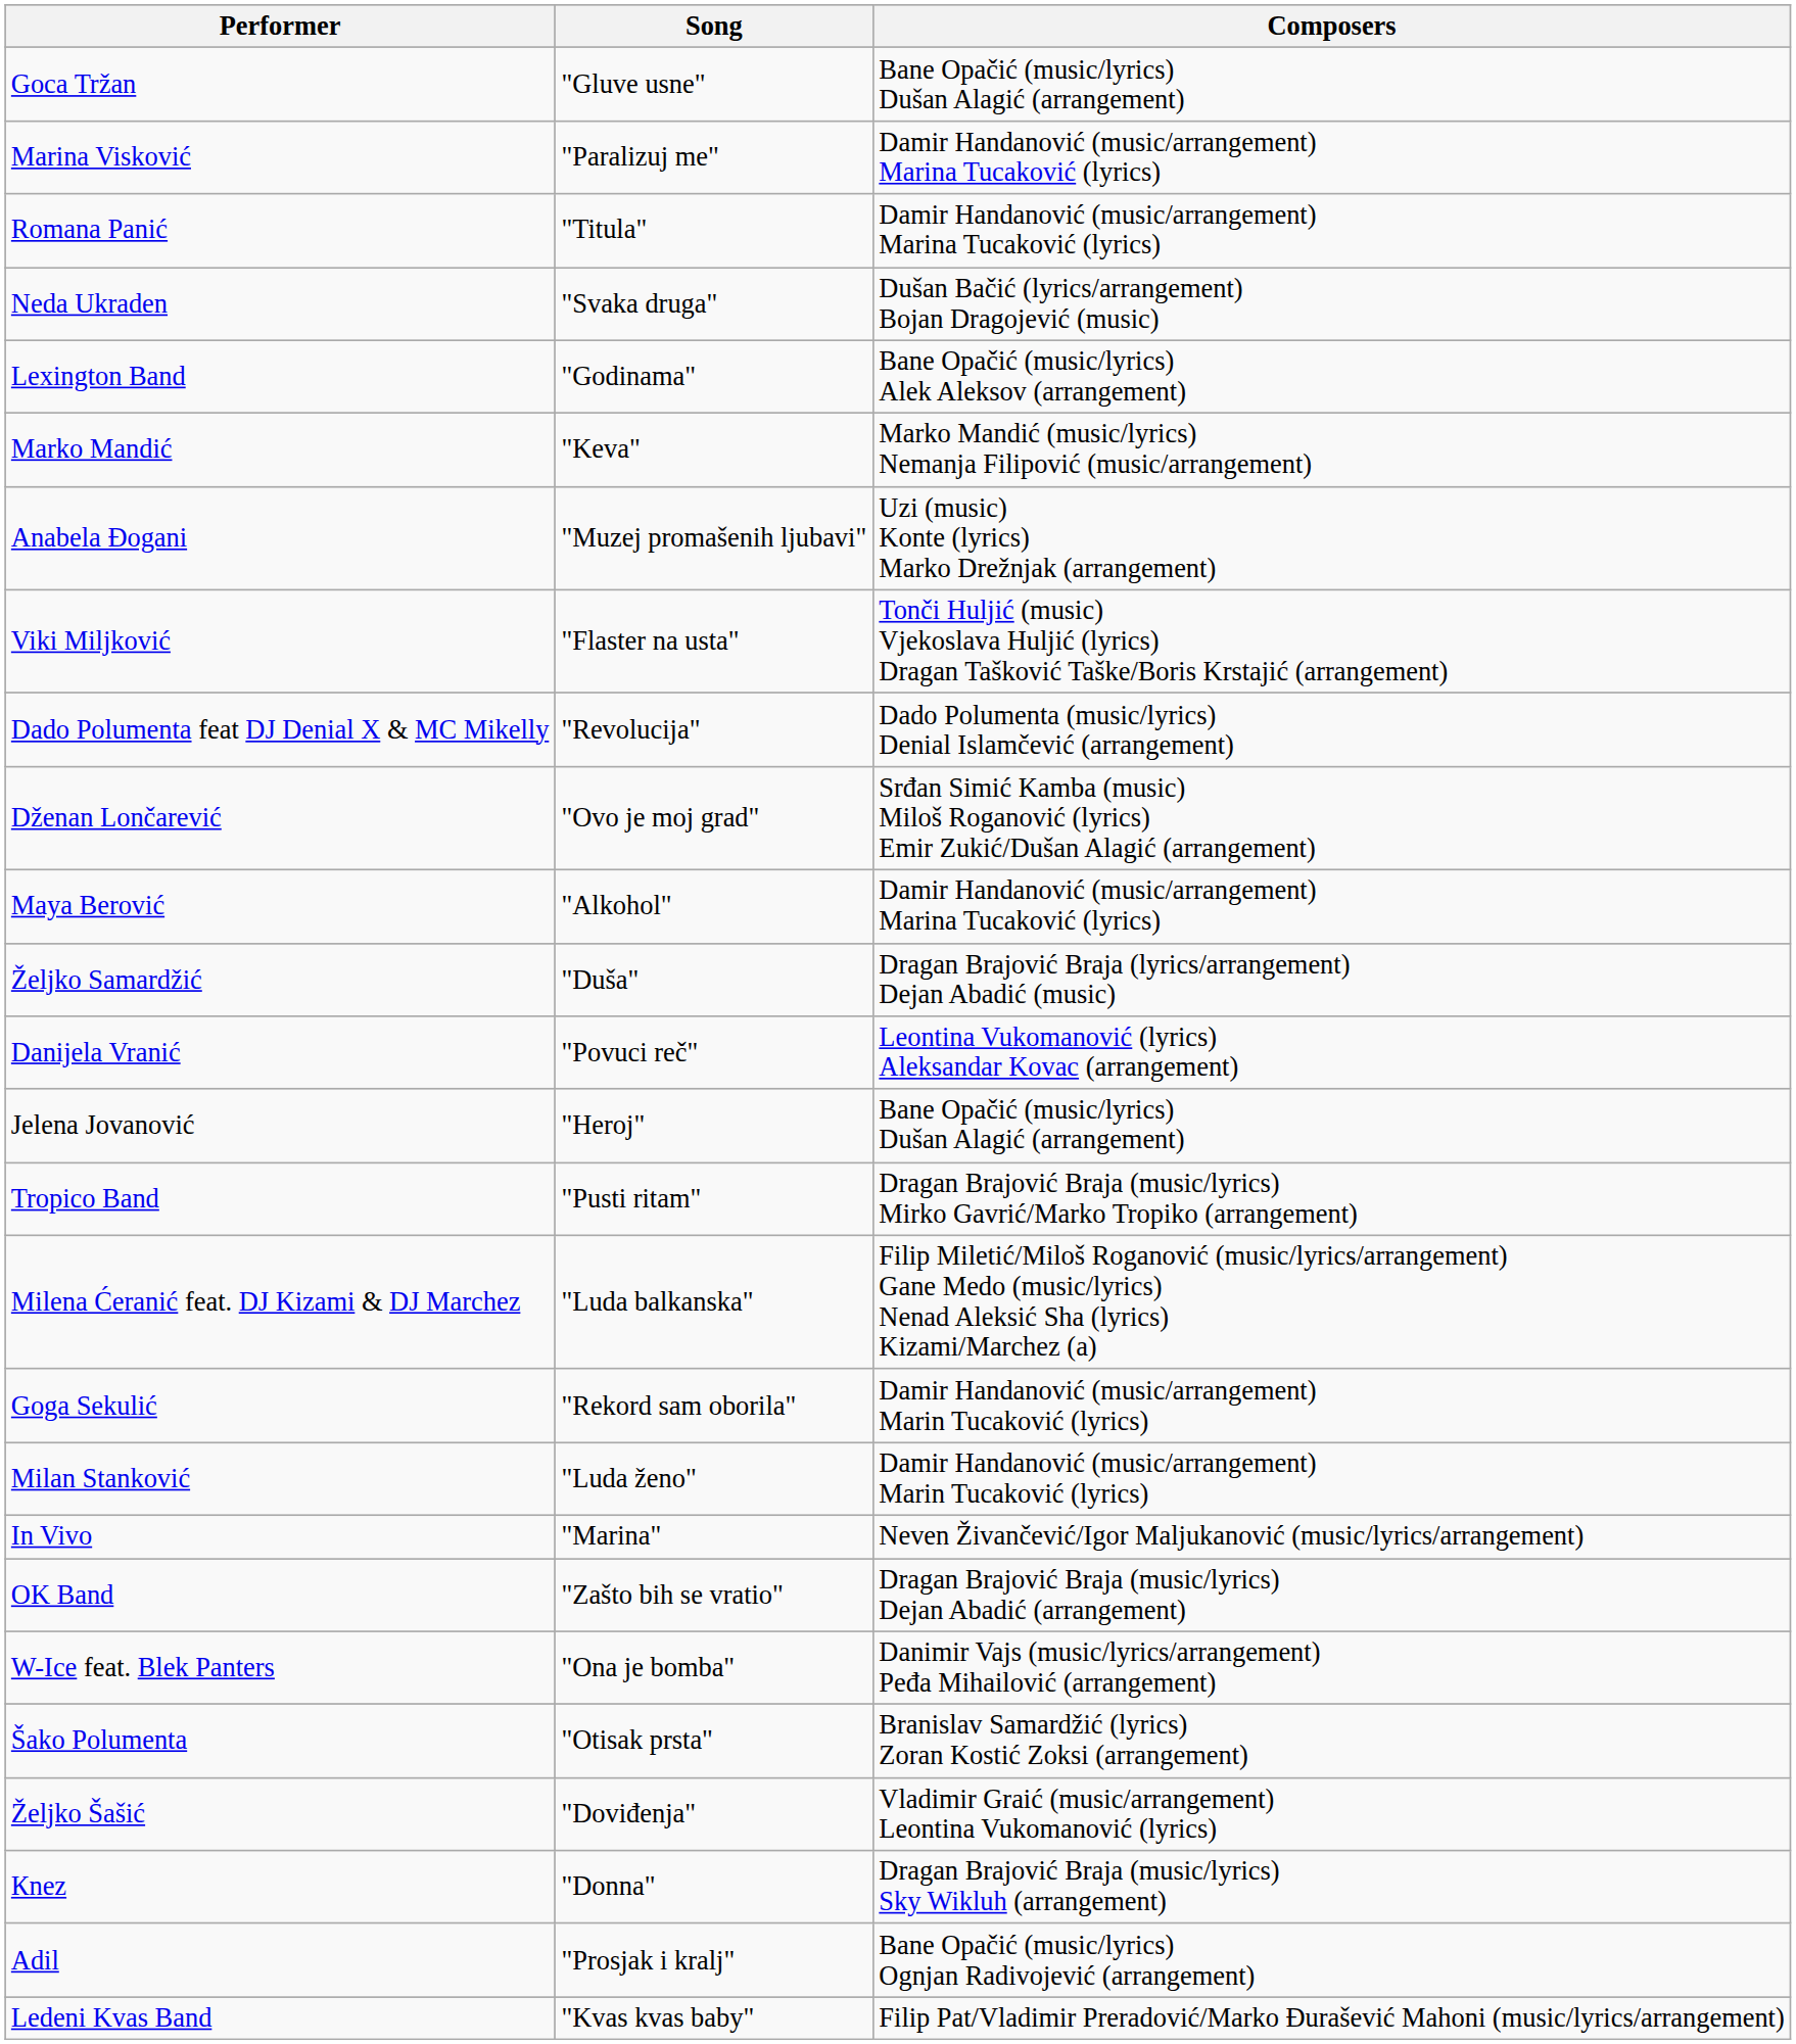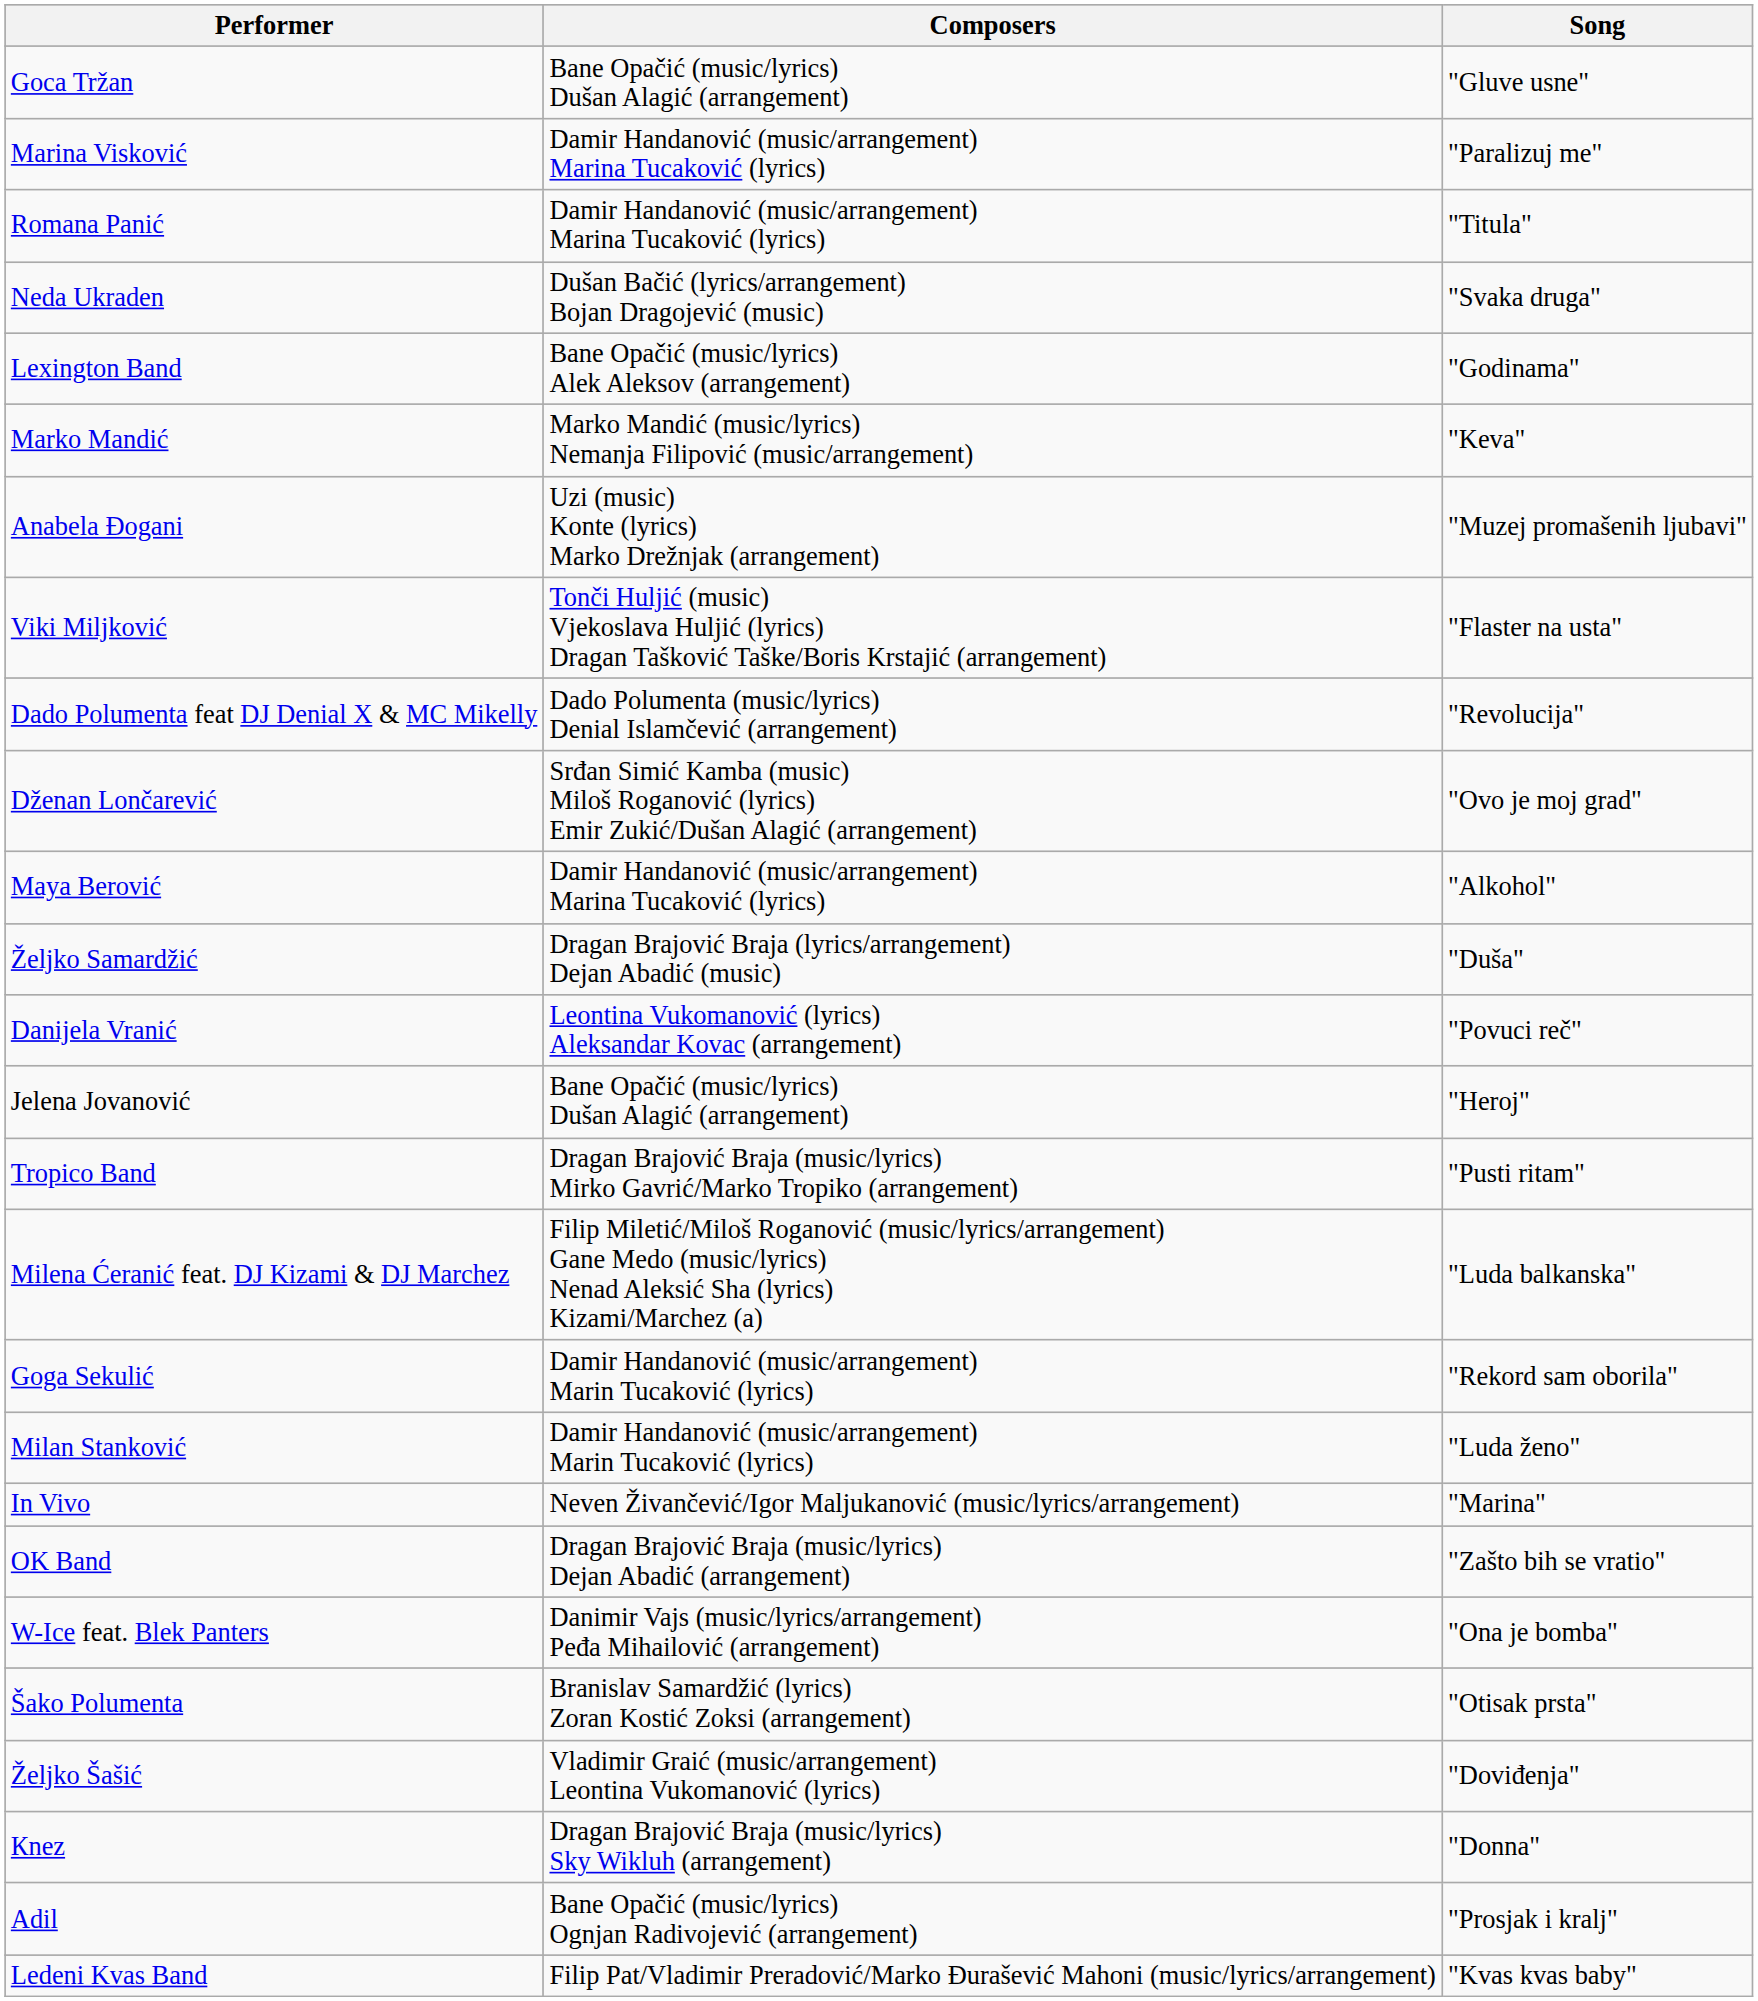columns swapped: Song <-> Composers
